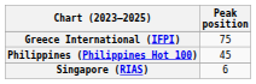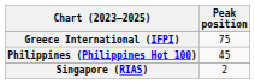Singapore (RIAS) | Peak position: 6 -> 2
